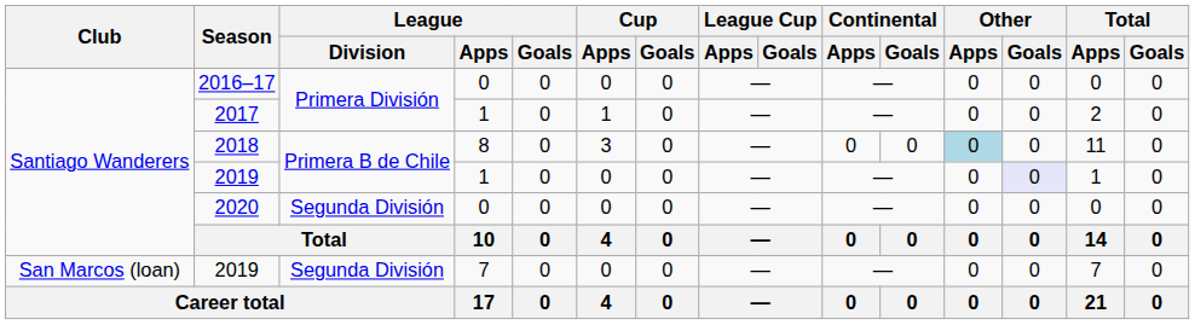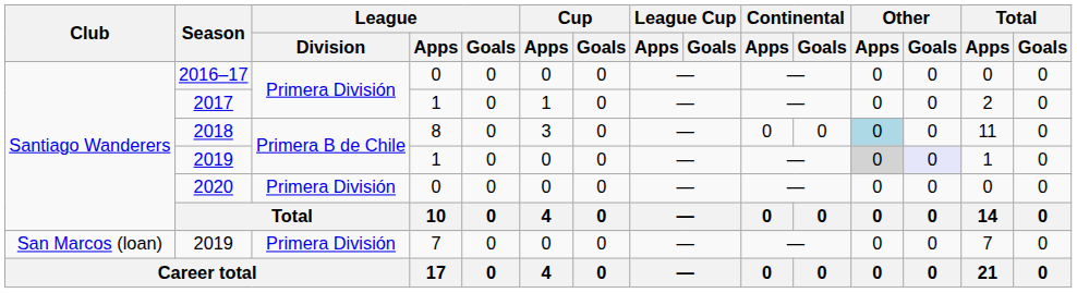2019 / 1 | Other / Apps: no background -> lightgrey background
2020 | League / Division: Segunda División -> Primera División
2019 / 7 | League / Division: Segunda División -> Primera División
